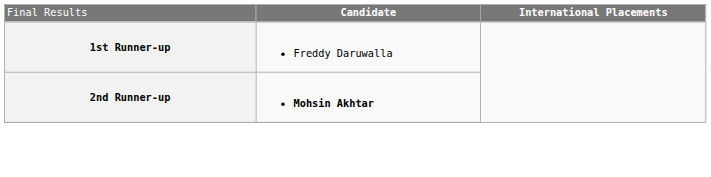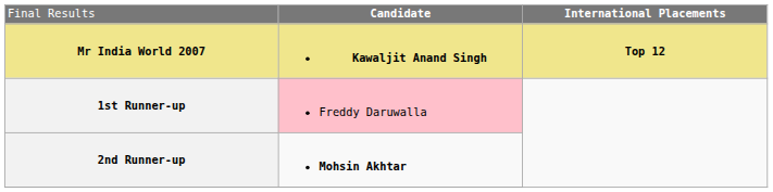+ row: Mr India World 2007 | Kawaljit Anand Singh | Top 12
1st Runner-up | column 2: no background -> pink background
